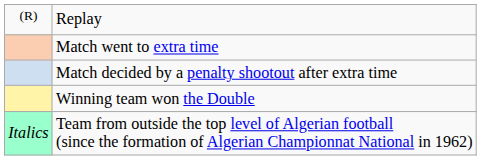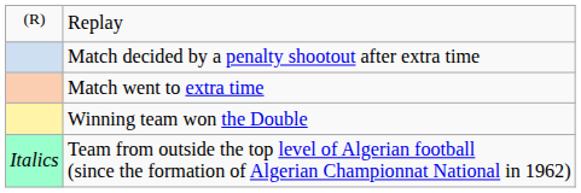rows swapped: Match went to extra time <-> Match decided by a penalty shootout after extra time
